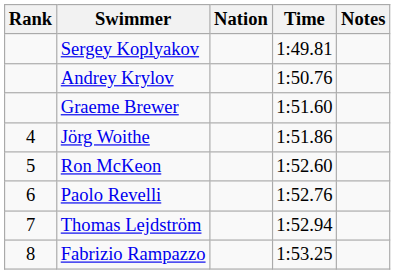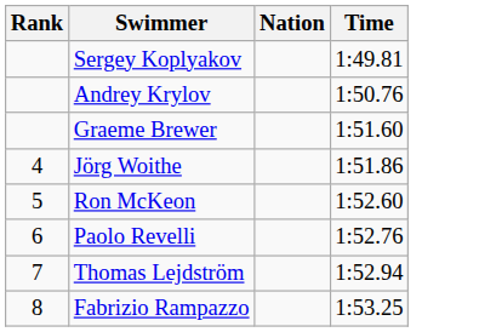- column: Notes
